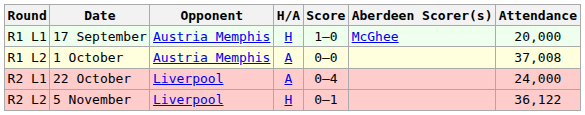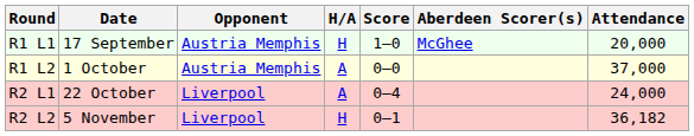R1 L2 | Attendance: 37,008 -> 37,000
R2 L2 | Attendance: 36,122 -> 36,182
